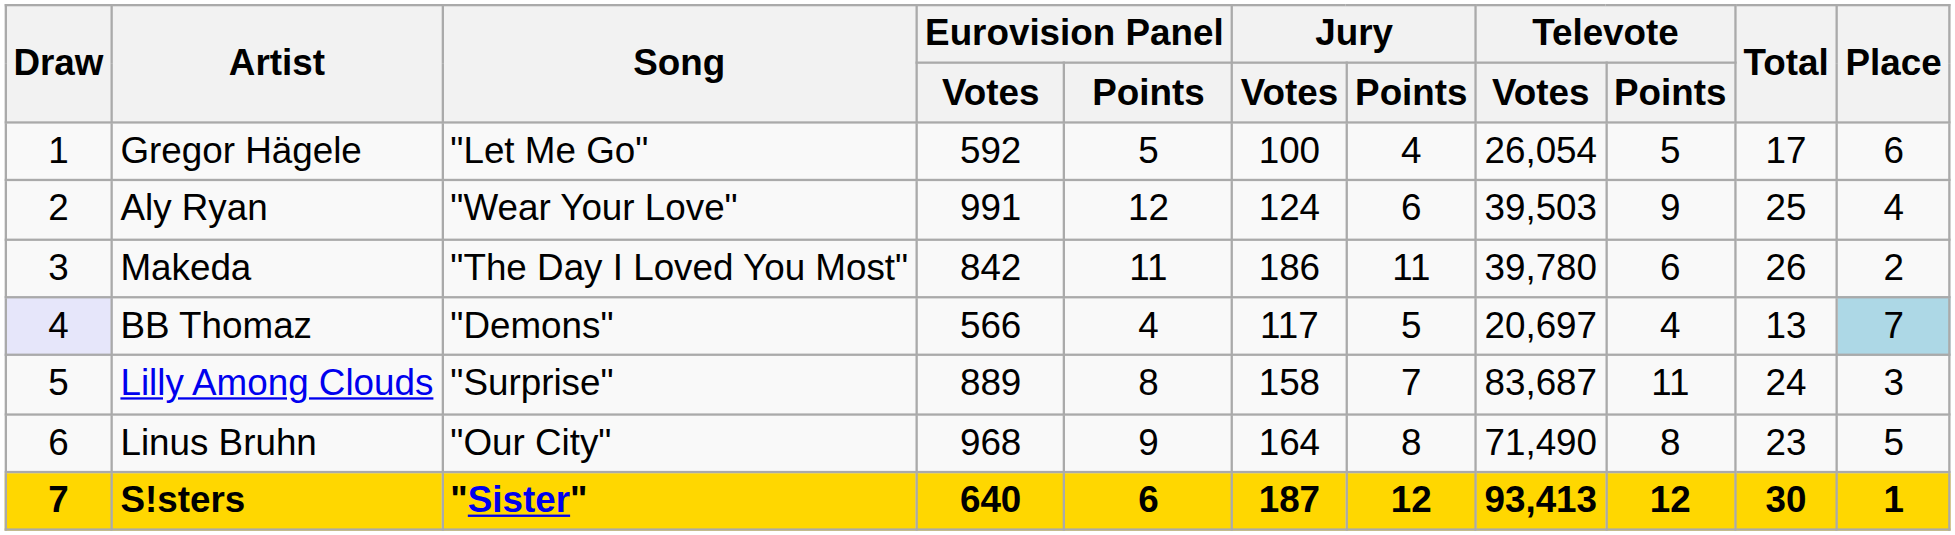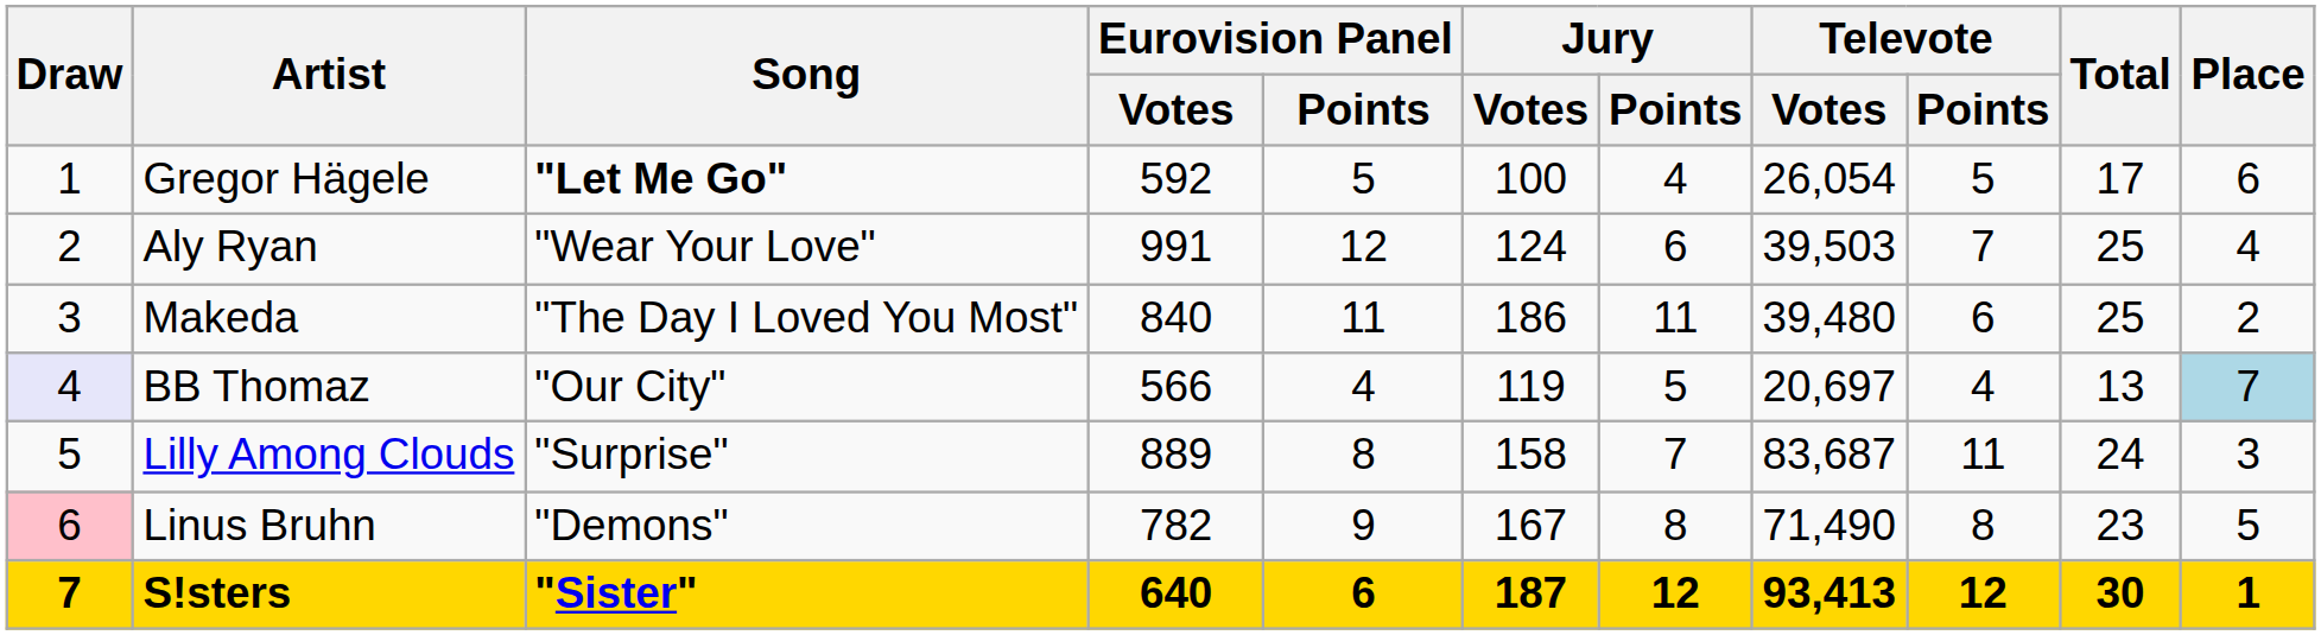Gregor Hägele | Song: normal -> bold
Aly Ryan | Televote / Points: 9 -> 7
Makeda | Eurovision Panel / Votes: 842 -> 840
Makeda | Televote / Votes: 39,780 -> 39,480
Makeda | Total: 26 -> 25
BB Thomaz | Song: "Demons" -> "Our City"
BB Thomaz | Jury / Votes: 117 -> 119
Linus Bruhn | Draw: no background -> pink background
Linus Bruhn | Song: "Our City" -> "Demons"
Linus Bruhn | Eurovision Panel / Votes: 968 -> 782
Linus Bruhn | Jury / Votes: 164 -> 167
